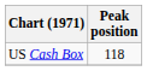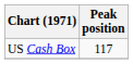US Cash Box | Peak position: 118 -> 117
